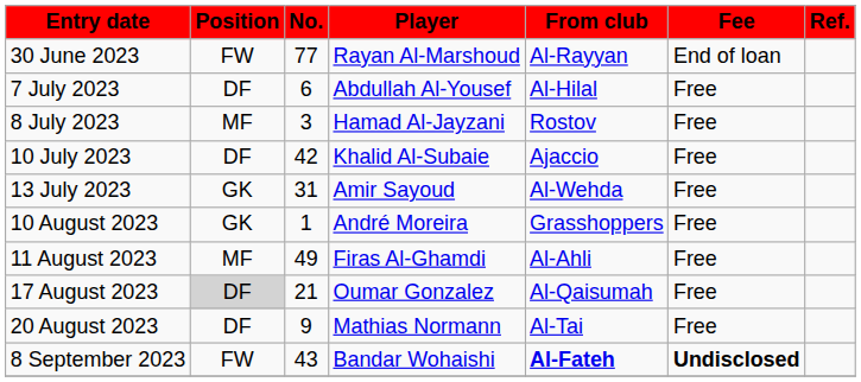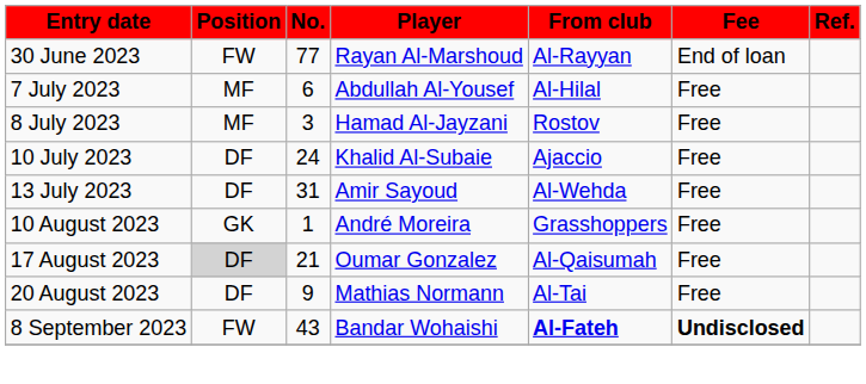7 July 2023 | Position: DF -> MF
10 July 2023 | No.: 42 -> 24
13 July 2023 | Position: GK -> DF
- row: 11 August 2023 | MF | 49 | Firas Al-Ghamdi | Al-Ahli | Free
